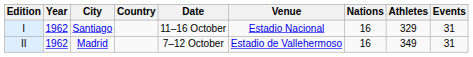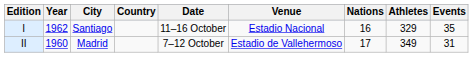I | Events: 31 -> 35
II | Year: 1962 -> 1960
II | Nations: 16 -> 17
